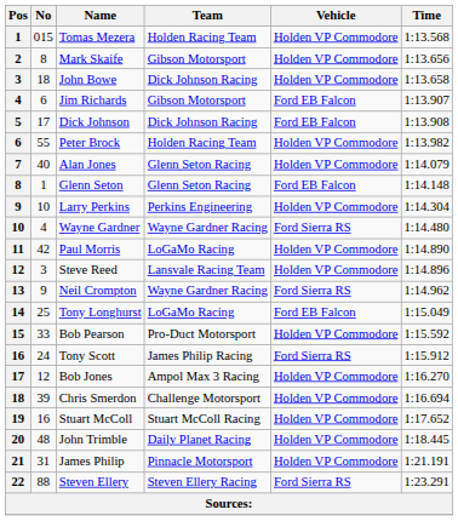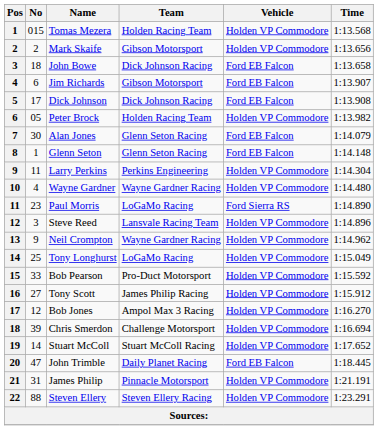Mark Skaife | No: 8 -> 2
John Bowe | Vehicle: Holden VP Commodore -> Ford EB Falcon
Peter Brock | No: 55 -> 05
Alan Jones | No: 40 -> 30
Alan Jones | Vehicle: Holden VP Commodore -> Ford EB Falcon
Larry Perkins | No: 10 -> 11
Wayne Gardner | Vehicle: Ford Sierra RS -> Holden VP Commodore
Paul Morris | No: 42 -> 23
Paul Morris | Vehicle: Holden VP Commodore -> Ford Sierra RS
Neil Crompton | Vehicle: Ford Sierra RS -> Holden VP Commodore
Tony Longhurst | Vehicle: Ford EB Falcon -> Holden VP Commodore
Tony Scott | No: 24 -> 27
Tony Scott | Vehicle: Ford Sierra RS -> Holden VP Commodore
Stuart McColl | No: 16 -> 14
John Trimble | No: 48 -> 47
John Trimble | Vehicle: Holden VP Commodore -> Ford EB Falcon
Steven Ellery | Vehicle: Ford Sierra RS -> Holden VP Commodore
